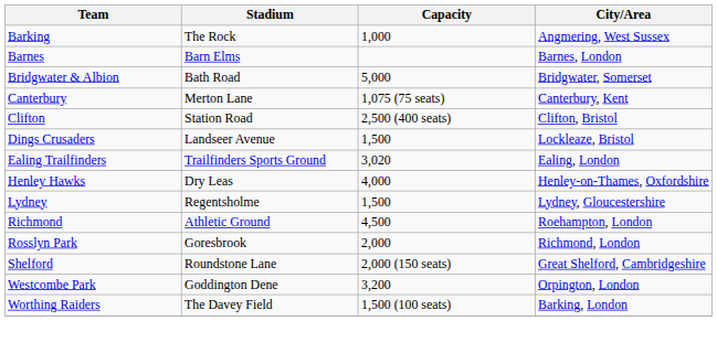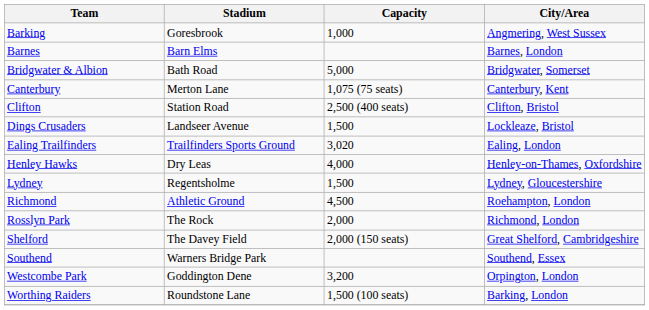Barking | Stadium: The Rock -> Goresbrook
Rosslyn Park | Stadium: Goresbrook -> The Rock
Shelford | Stadium: Roundstone Lane -> The Davey Field
+ row: Southend | Warners Bridge Park | Southend, Essex
Worthing Raiders | Stadium: The Davey Field -> Roundstone Lane
